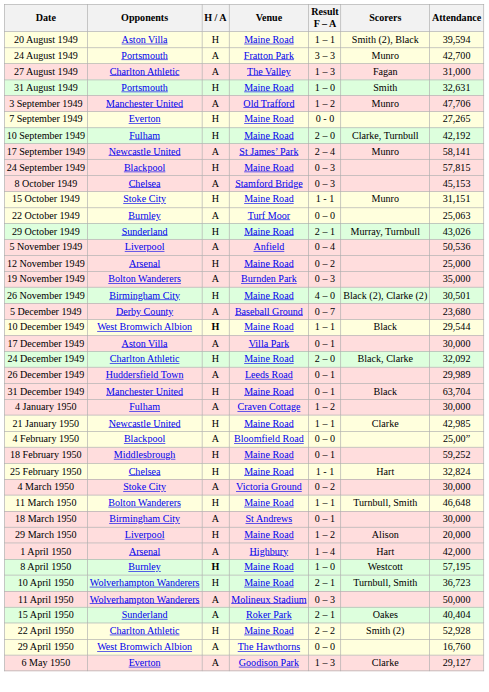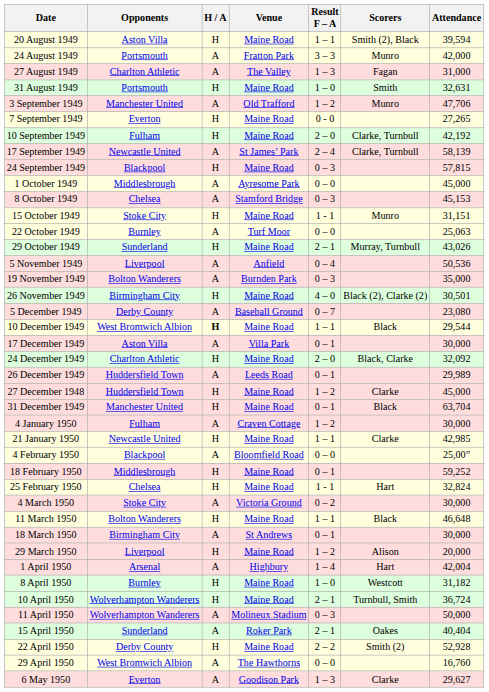24 August 1949 | Attendance: 42,700 -> 42,000
17 September 1949 | Scorers: Munro -> Clarke, Turnbull
17 September 1949 | Attendance: 58,141 -> 58,139
+ row: 1 October 1949 | Middlesbrough | A | Ayresome Park | 0 – 0 | 45,000
- row: 12 November 1949 | Arsenal | H | Maine Road | 0 – 2 | 25,000
5 December 1949 | Attendance: 23,680 -> 23,080
+ row: 27 December 1948 | Huddersfield Town | H | Maine Road | 1 – 2 | Clarke | 45,000
11 March 1950 | Scorers: Turnbull, Smith -> Black
1 April 1950 | Attendance: 42,000 -> 42,004
8 April 1950 | H / A: bold -> normal
8 April 1950 | Attendance: 57,195 -> 31,182
10 April 1950 | Attendance: 36,723 -> 36,724
22 April 1950 | Opponents: Charlton Athletic -> Derby County
6 May 1950 | Attendance: 29,127 -> 29,627
